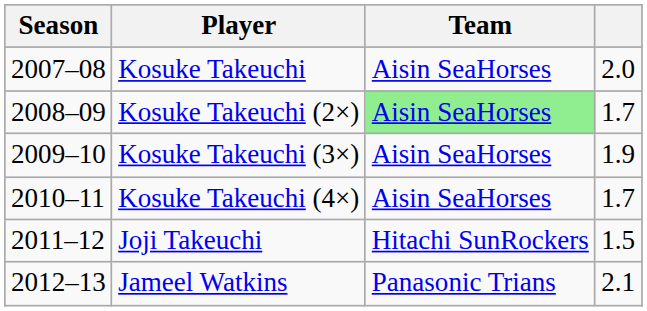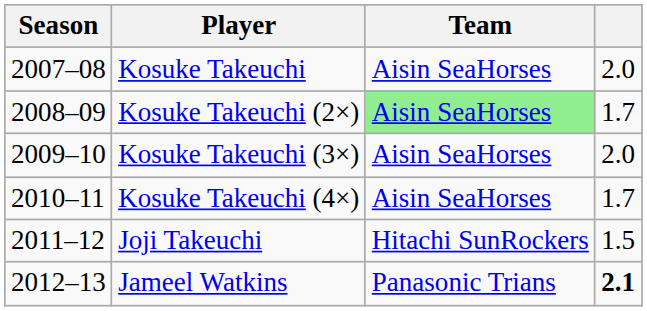Kosuke Takeuchi (3×) | column 4: 1.9 -> 2.0
Jameel Watkins | column 4: normal -> bold
